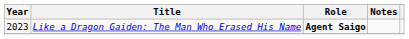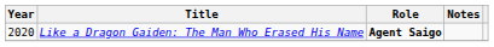Like a Dragon Gaiden: The Man Who Erased His Name | Year: 2023 -> 2020
